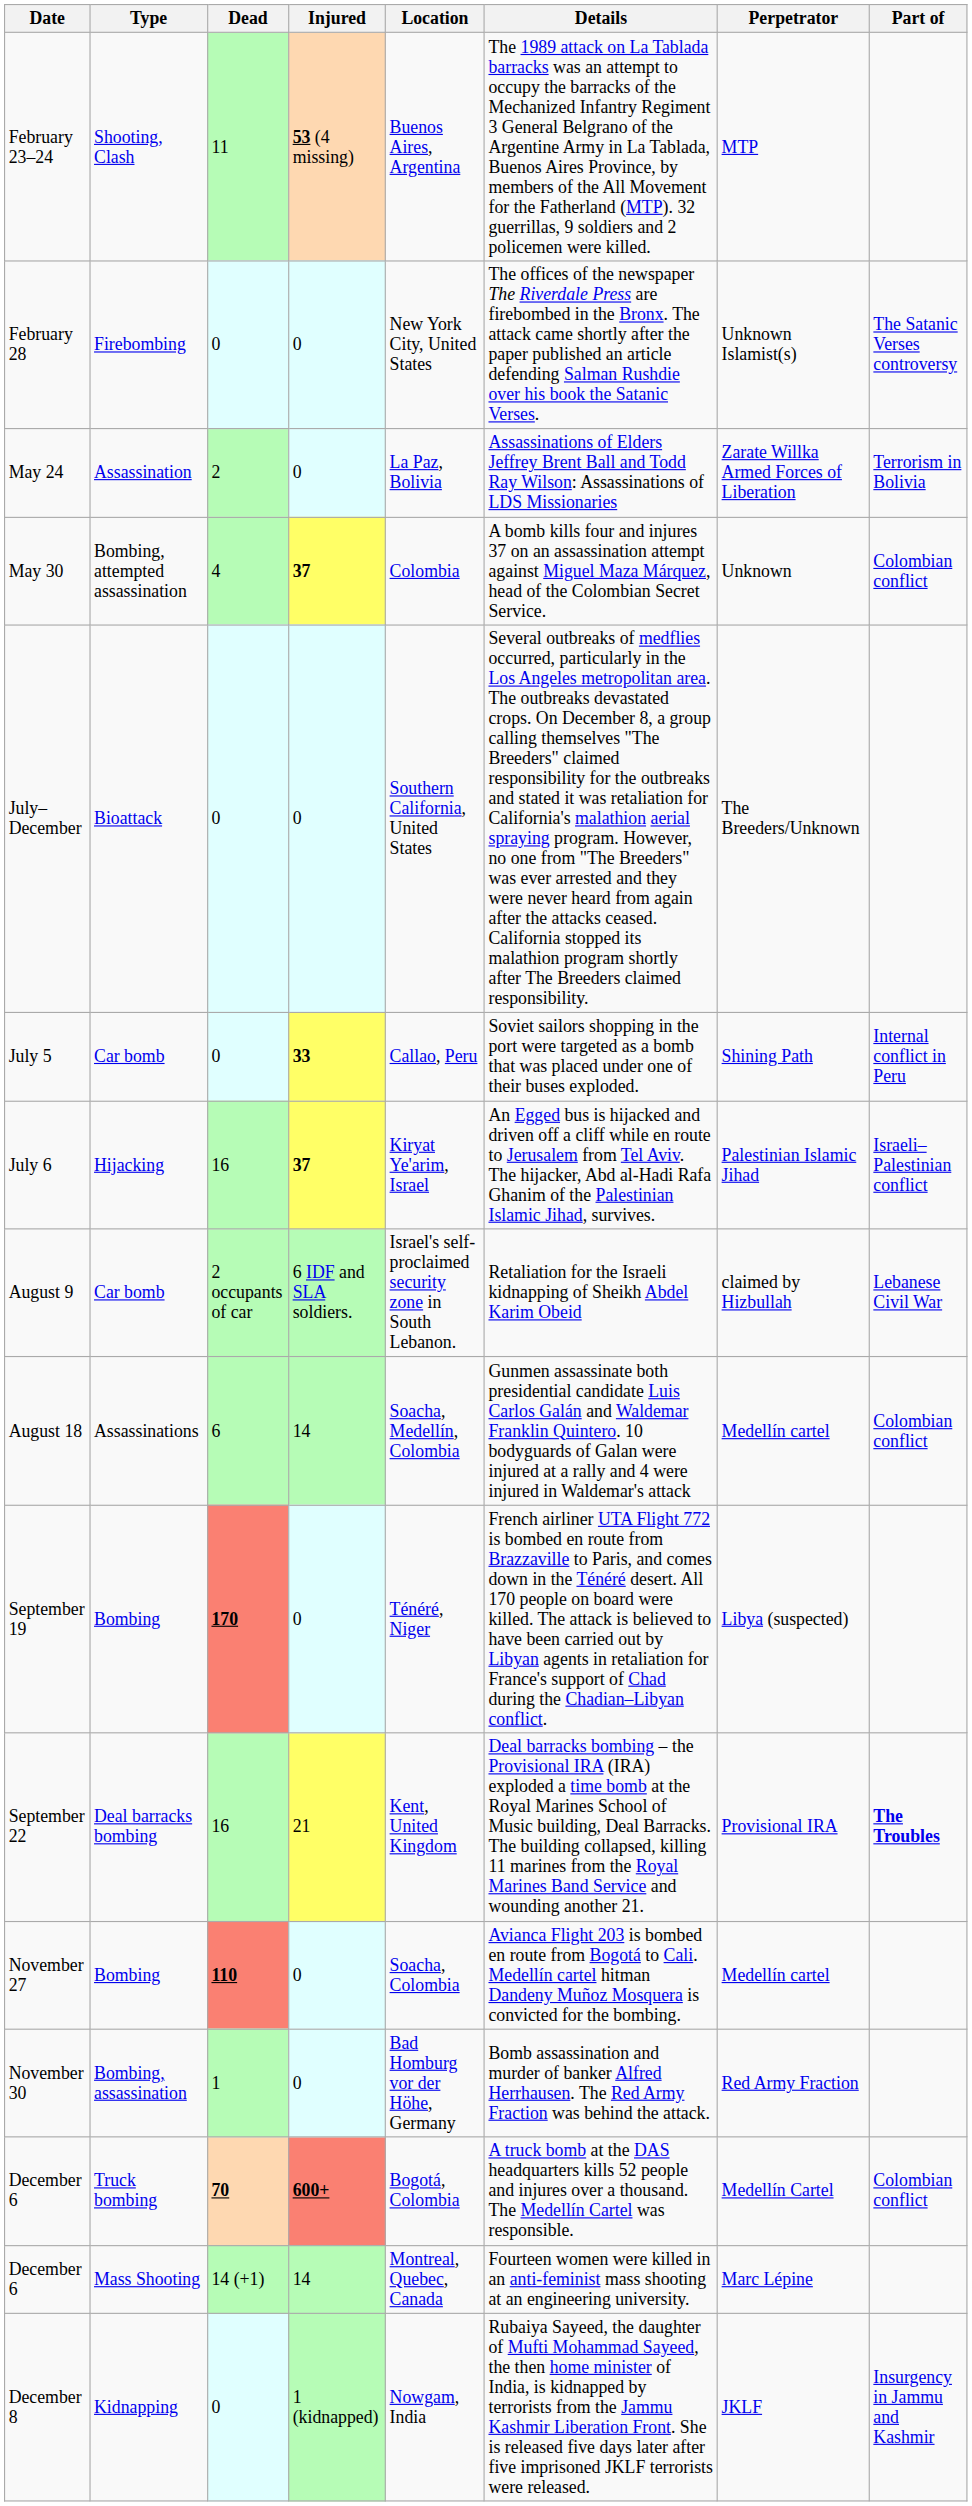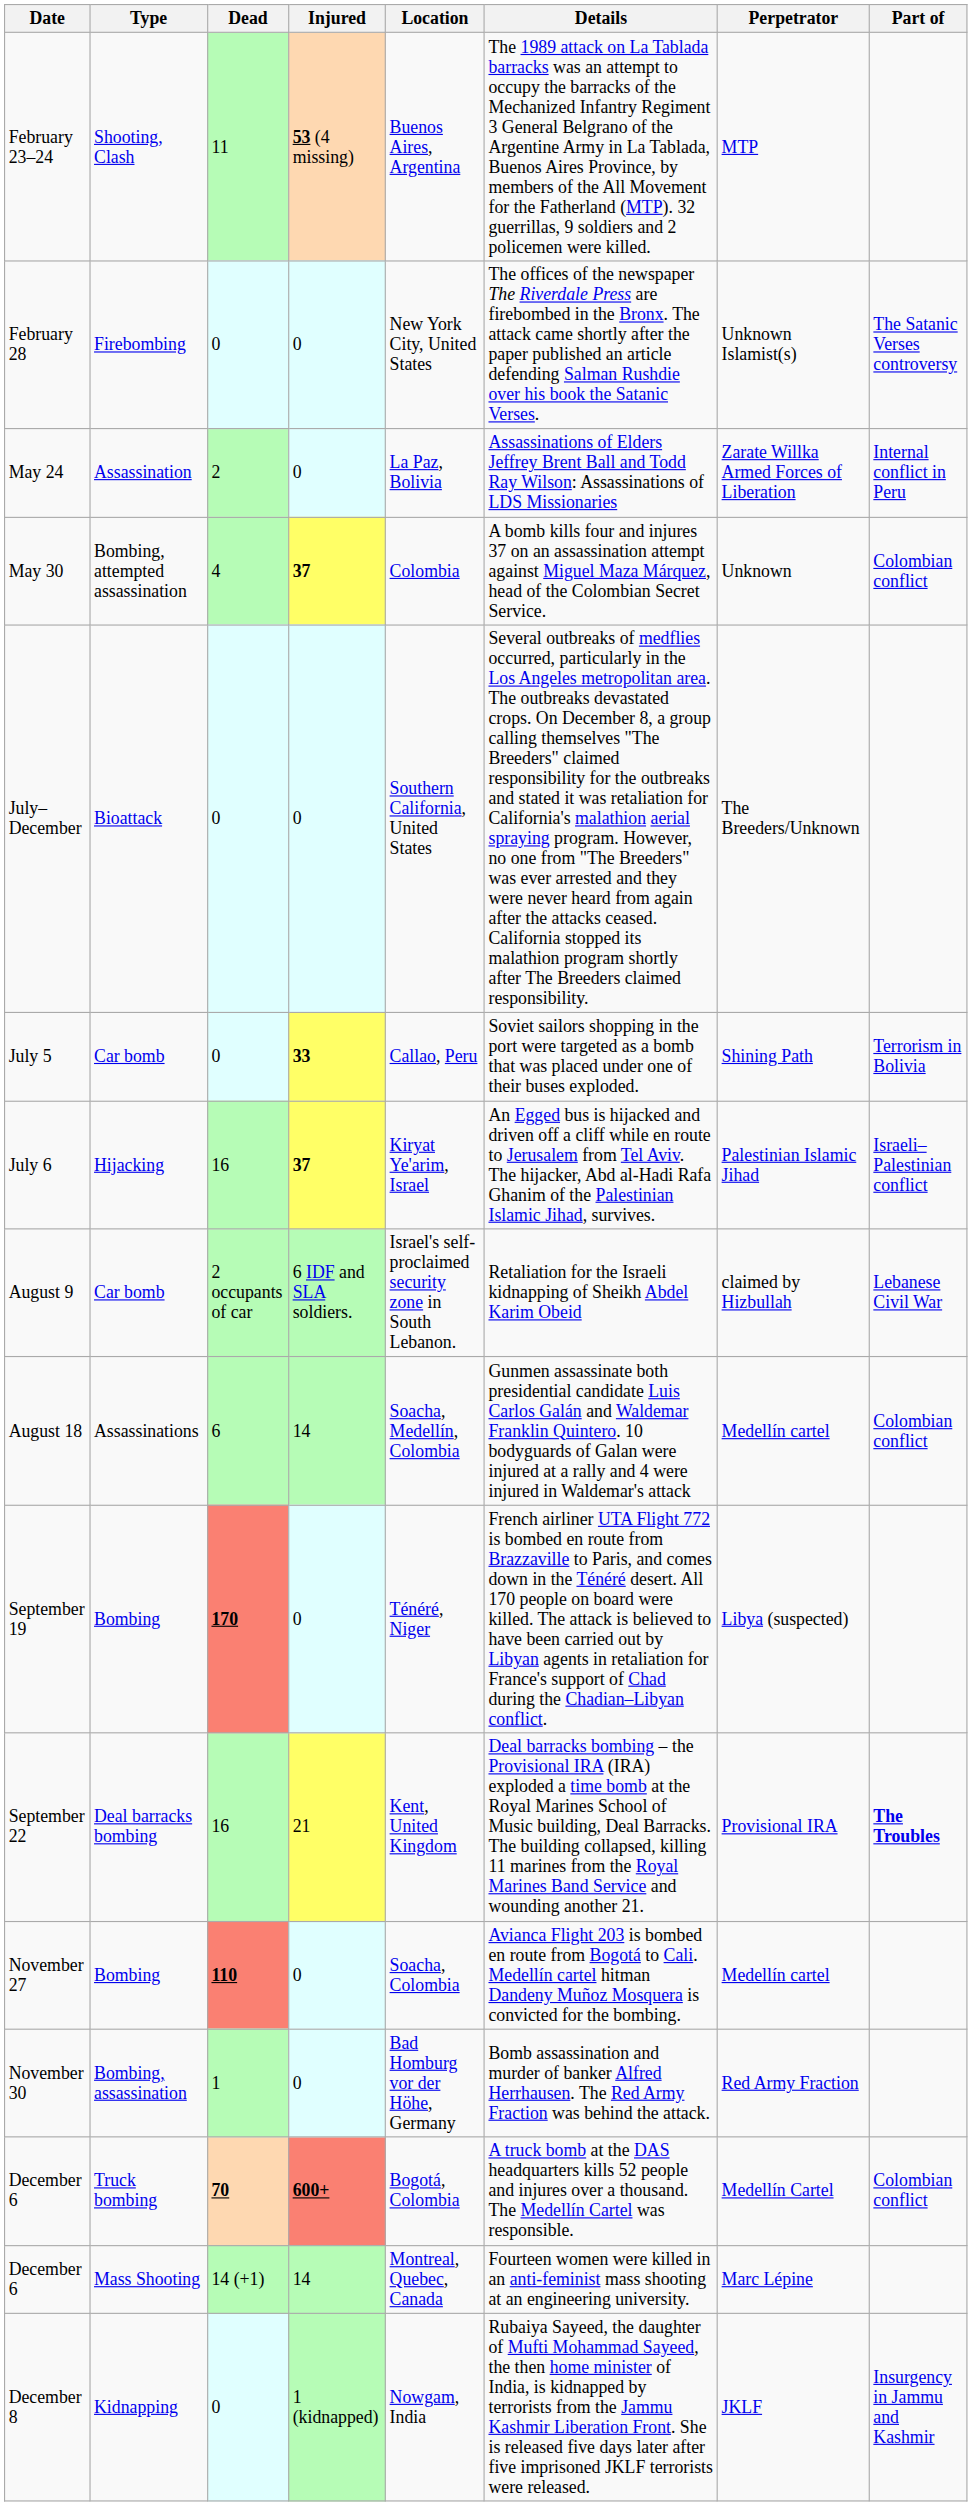May 24 | Part of: Terrorism in Bolivia -> Internal conflict in Peru
July 5 | Part of: Internal conflict in Peru -> Terrorism in Bolivia
